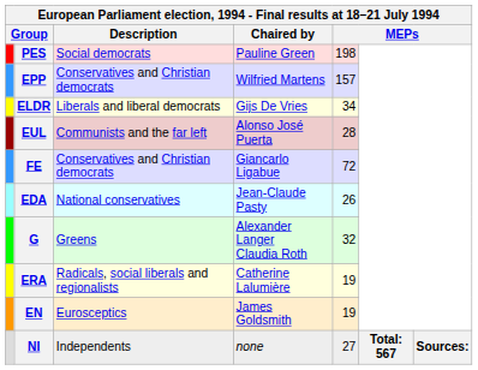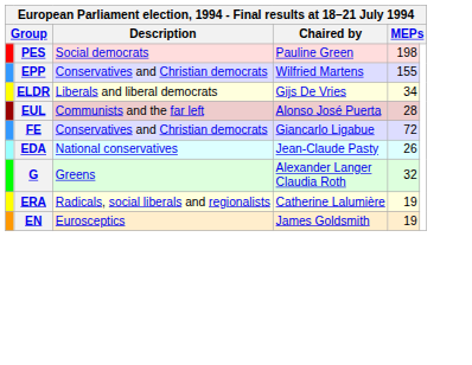EPP | column 5: 157 -> 155
- row: NI | Independents | none | 27 | Total: 567 | Sources:
